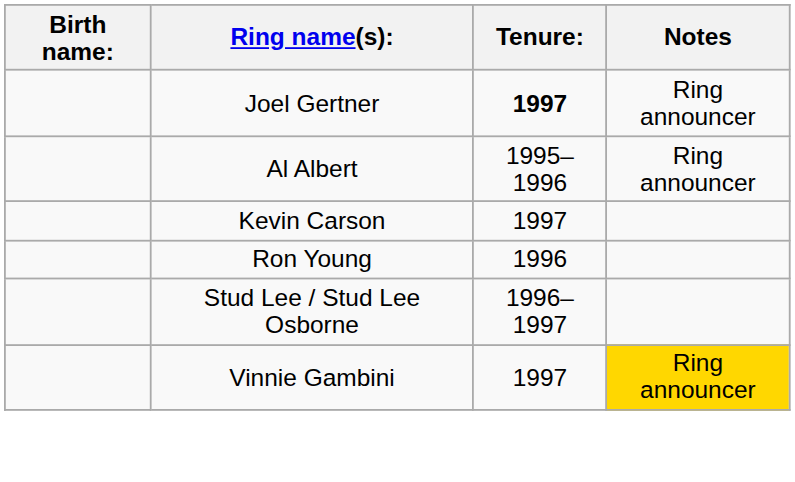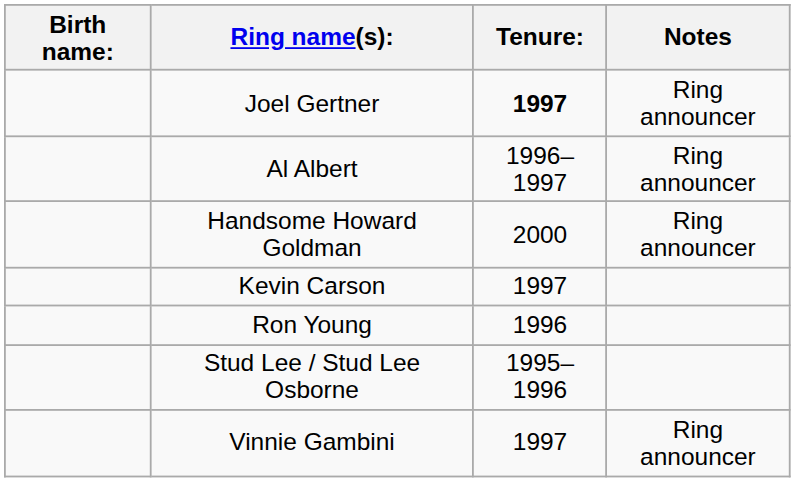Al Albert | Tenure:: 1995–1996 -> 1996–1997
+ row: Handsome Howard Goldman | 2000 | Ring announcer
Stud Lee / Stud Lee Osborne | Tenure:: 1996–1997 -> 1995–1996
Vinnie Gambini | Notes: gold background -> no background
